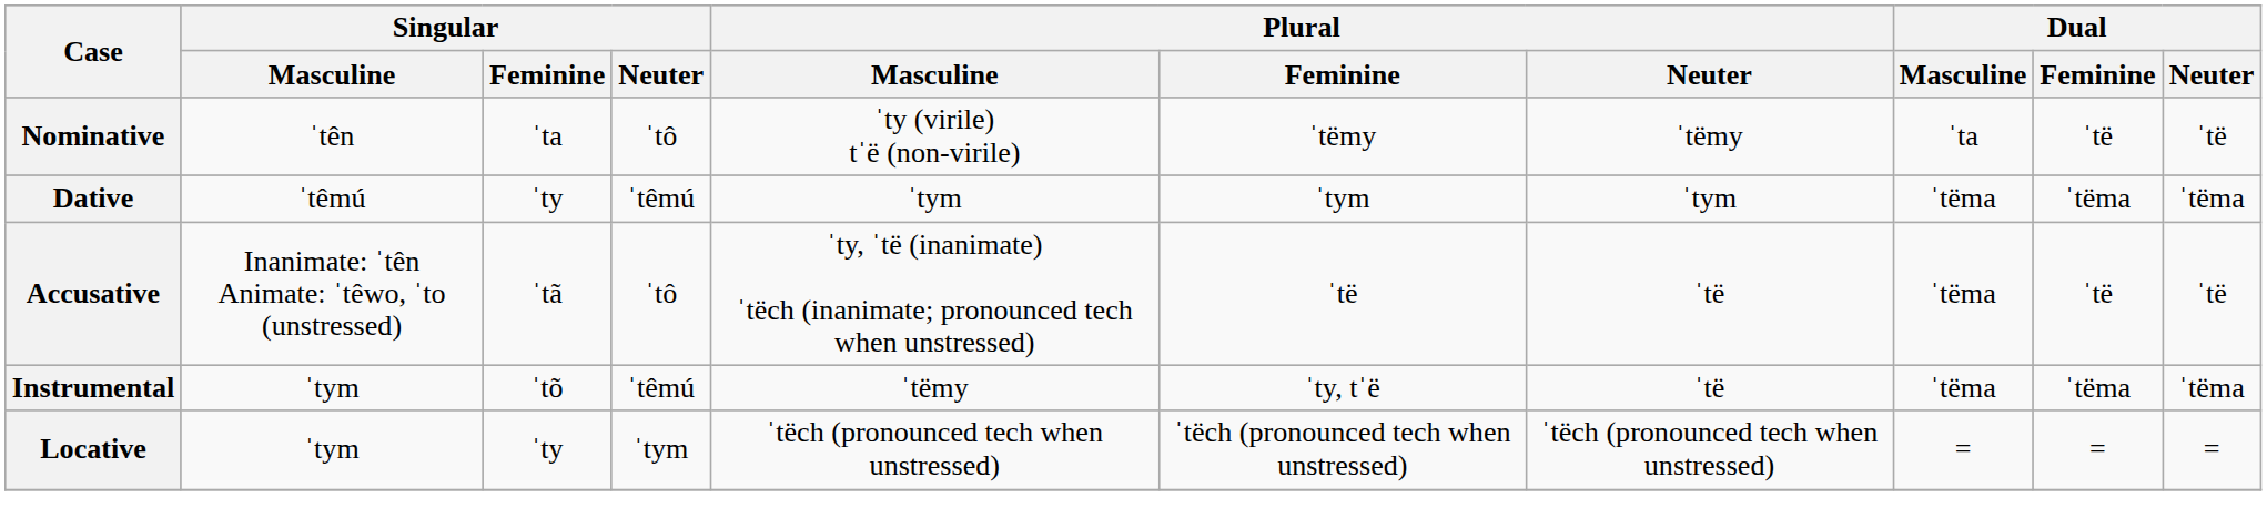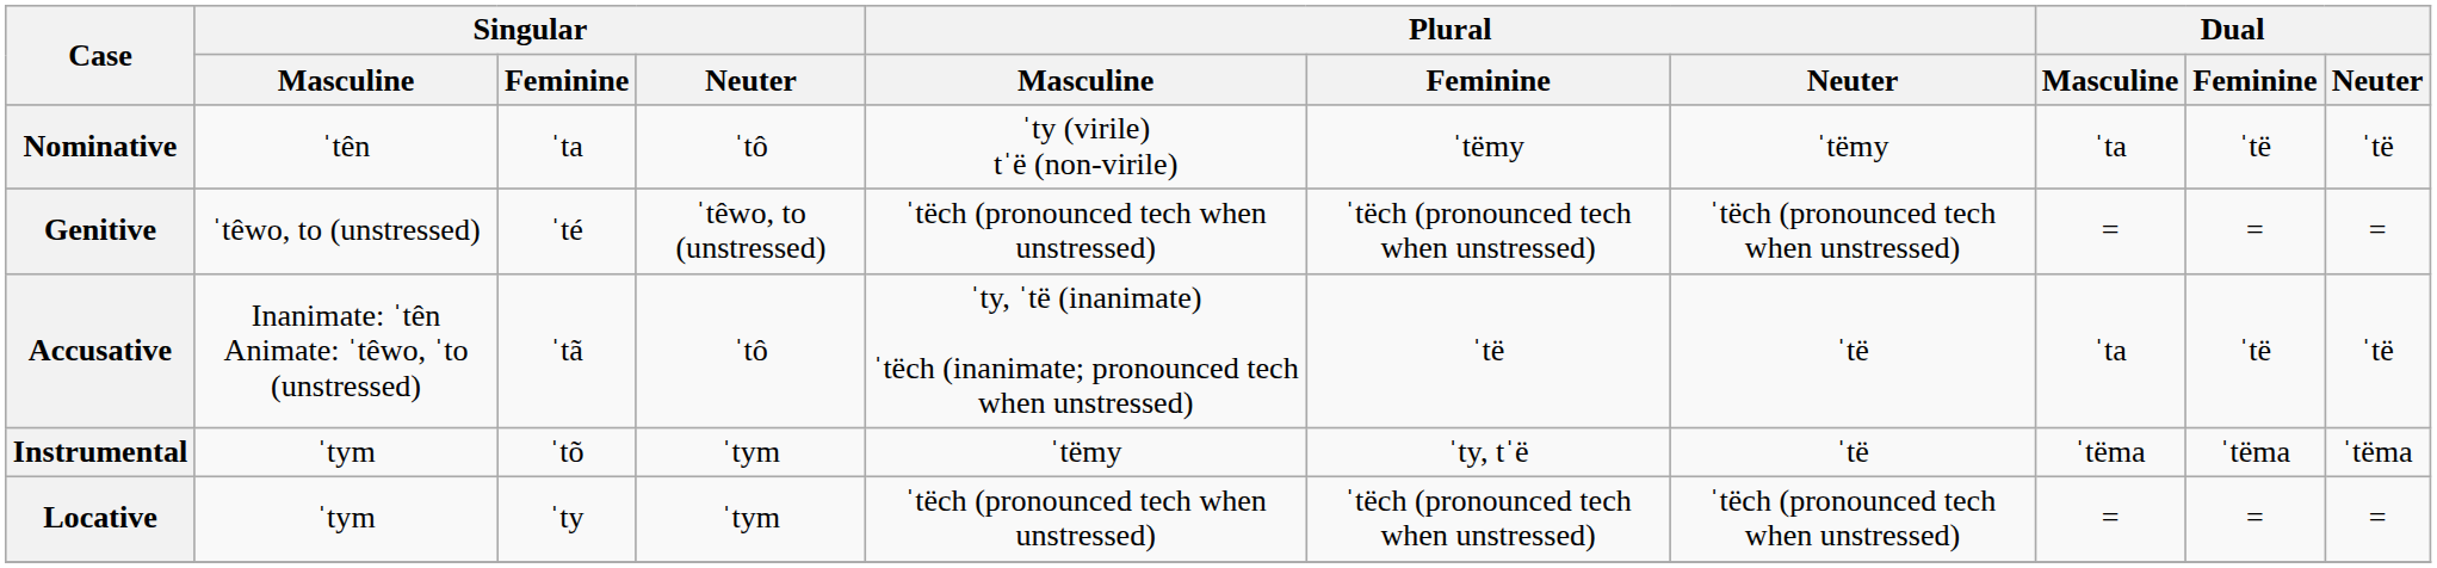+ row: Genitive | ˈtêwo, to (unstressed) | ˈté | ˈtêwo, to (unstressed) | ˈtëch (pronounced tech when unstressed) | ˈtëch (pronounced tech when unstressed) | ˈtëch (pronounced tech when unstressed) | = | = | =
- row: Dative | ˈtêmú | ˈty | ˈtêmú | ˈtym | ˈtym | ˈtym | ˈtëma | ˈtëma | ˈtëma
Accusative | Dual / Masculine: ˈtëma -> ˈta
Instrumental | Singular / Neuter: ˈtêmú -> ˈtym
